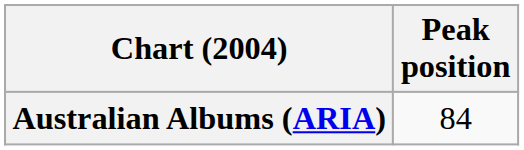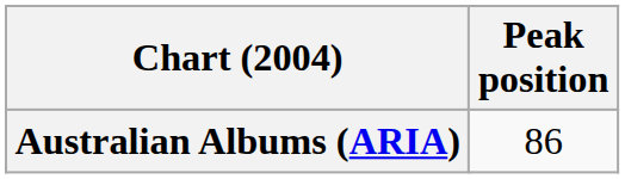Australian Albums (ARIA) | Peak position: 84 -> 86
